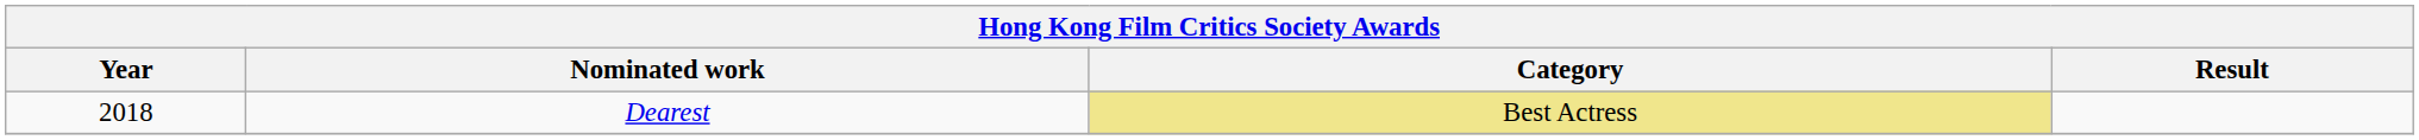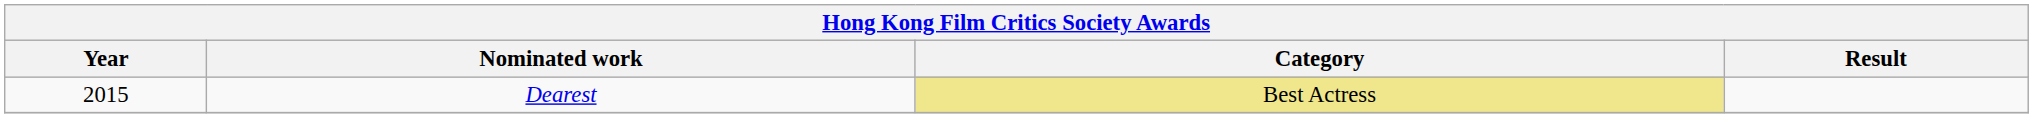Dearest | Year: 2018 -> 2015
